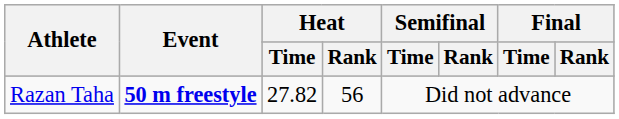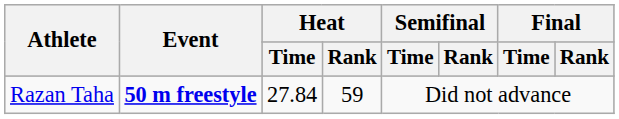Razan Taha | Heat / Time: 27.82 -> 27.84
Razan Taha | Heat / Rank: 56 -> 59
